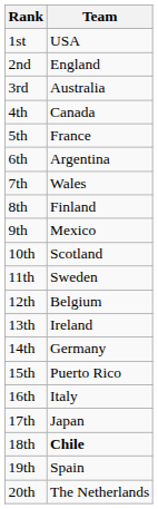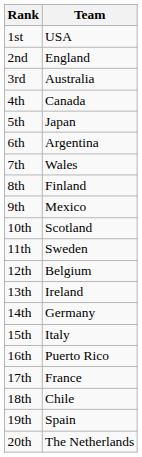5th | Team: France -> Japan
15th | Team: Puerto Rico -> Italy
16th | Team: Italy -> Puerto Rico
17th | Team: Japan -> France
18th | Team: bold -> normal
